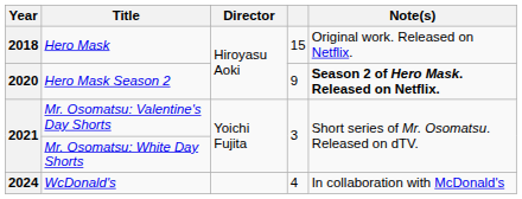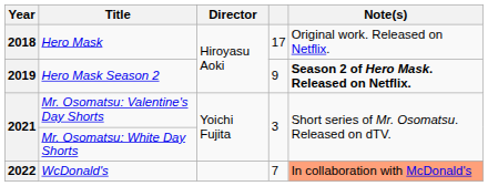Hero Mask | column 4: 15 -> 17
Hero Mask Season 2 | Year: 2020 -> 2019
WcDonald's | Year: 2024 -> 2022
WcDonald's | column 4: 4 -> 7
WcDonald's | Note(s): no background -> lightsalmon background
